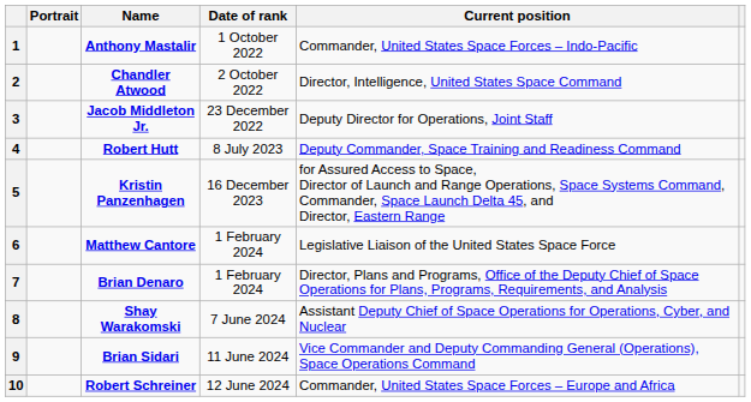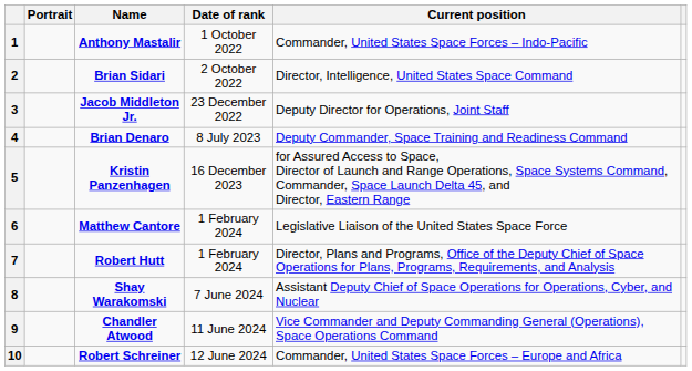2 | Name: Chandler Atwood -> Brian Sidari
4 | Name: Robert Hutt -> Brian Denaro
7 | Name: Brian Denaro -> Robert Hutt
9 | Name: Brian Sidari -> Chandler Atwood
